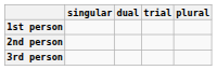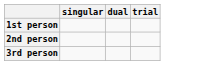- column: plural
